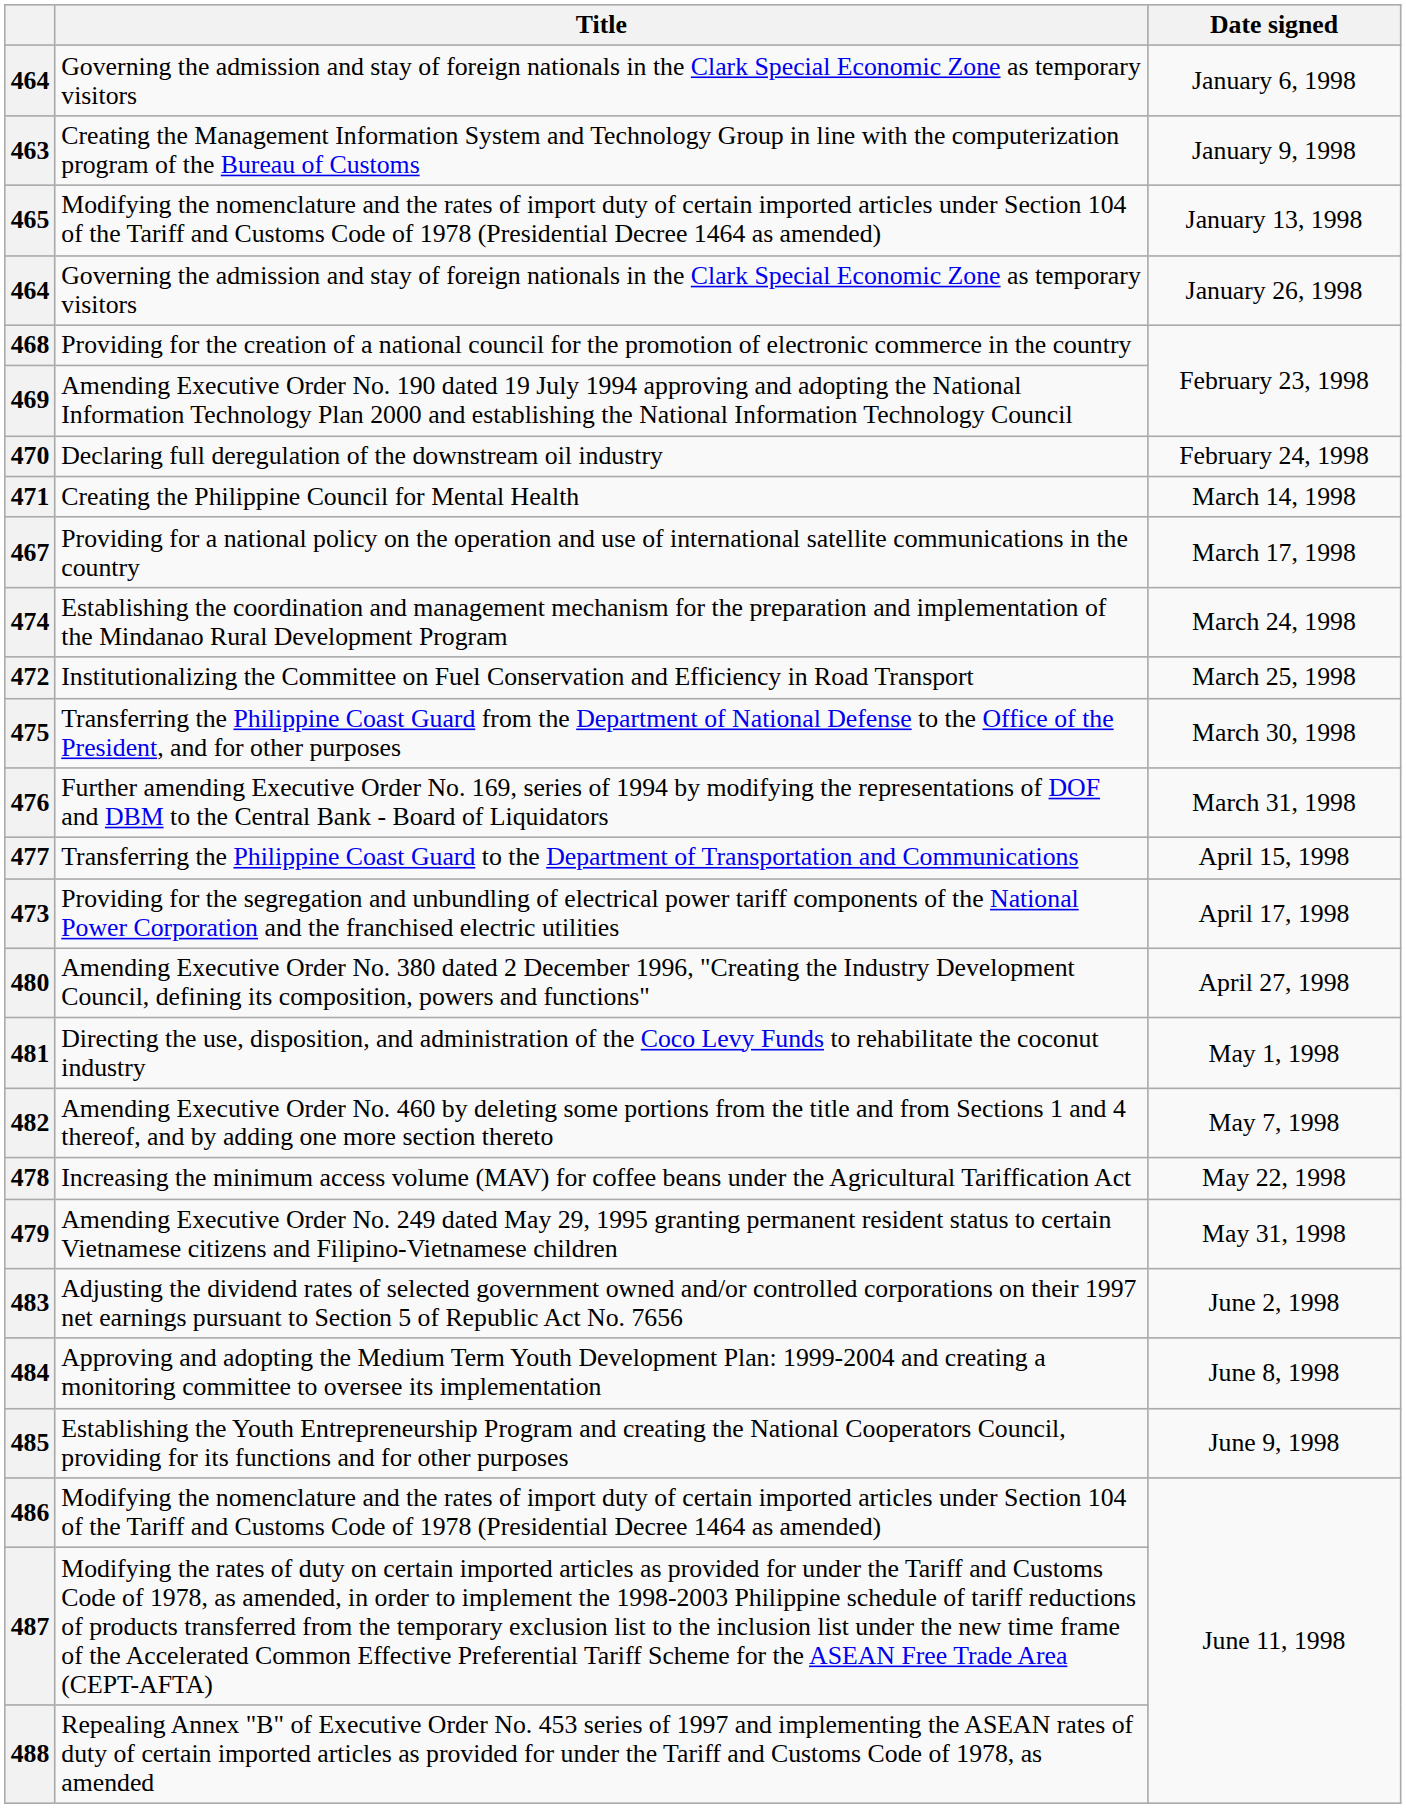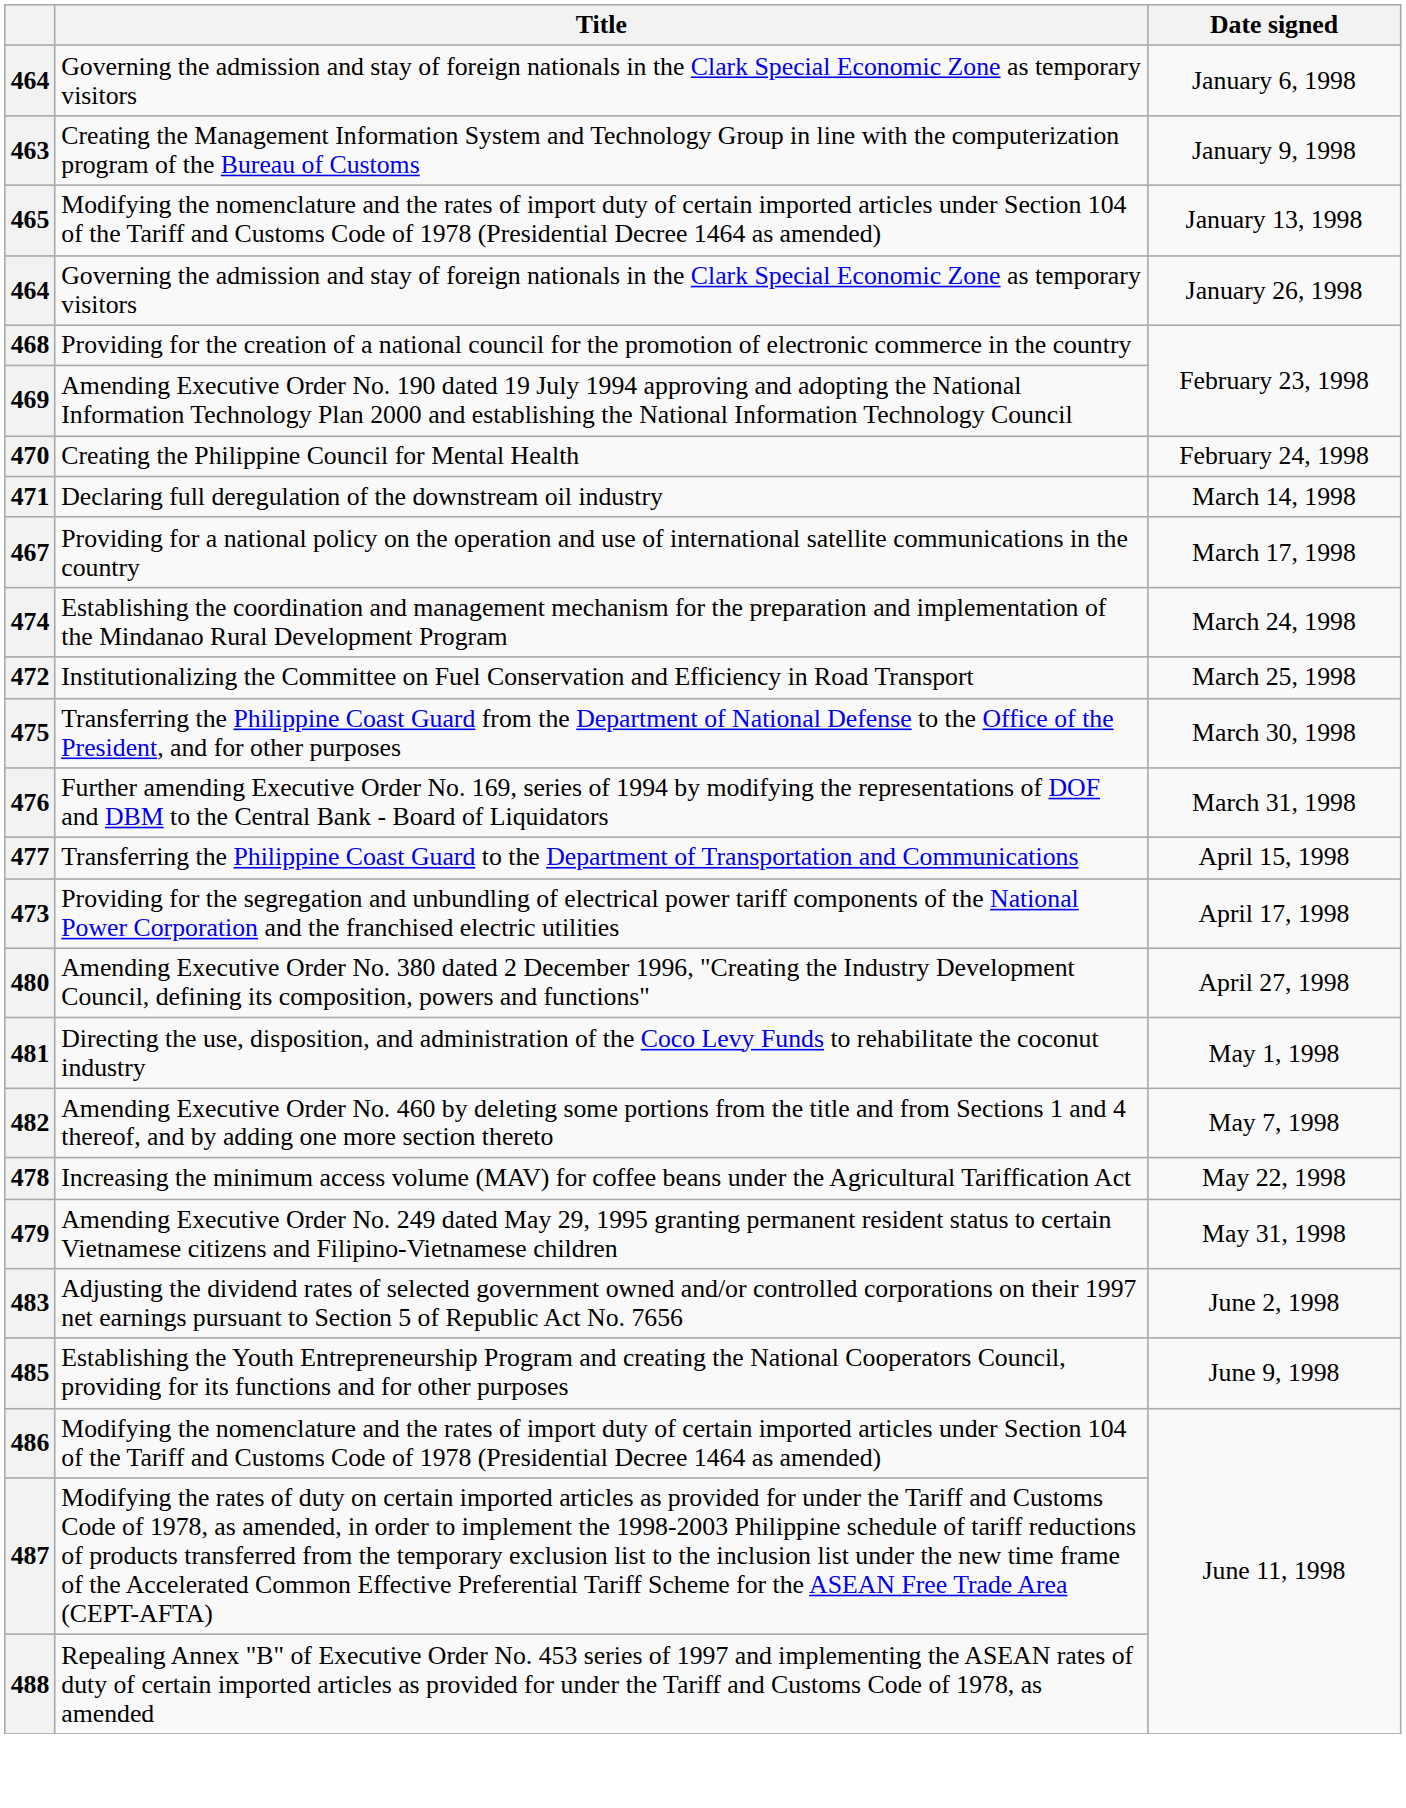470 | Title: Declaring full deregulation of the downstream oil industry -> Creating the Philippine Council for Mental Health
471 | Title: Creating the Philippine Council for Mental Health -> Declaring full deregulation of the downstream oil industry
- row: 484 | Approving and adopting the Medium Term Youth Development Plan: 1999-2004 and creating a monitoring committee to oversee its implementation | June 8, 1998
